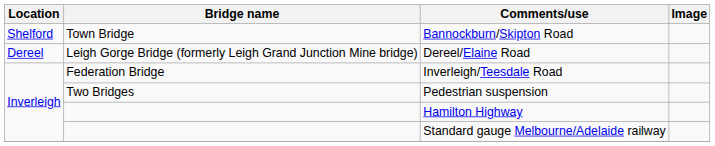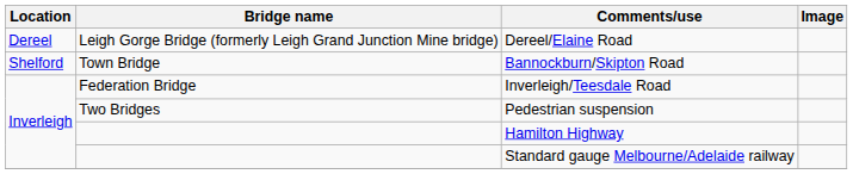rows swapped: Dereel/Elaine Road <-> Bannockburn/Skipton Road
